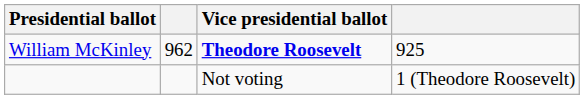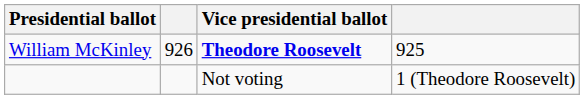William McKinley | column 2: 962 -> 926
